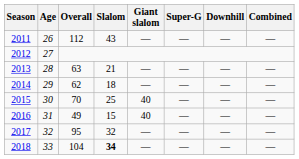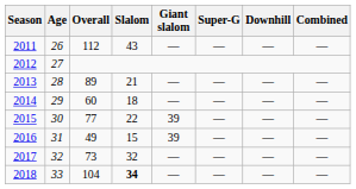2013 | Overall: 63 -> 89
2014 | Overall: 62 -> 60
2015 | Overall: 70 -> 77
2015 | Slalom: 25 -> 22
2015 | Giant slalom: 40 -> 39
2016 | Giant slalom: 40 -> 39
2017 | Overall: 95 -> 73
